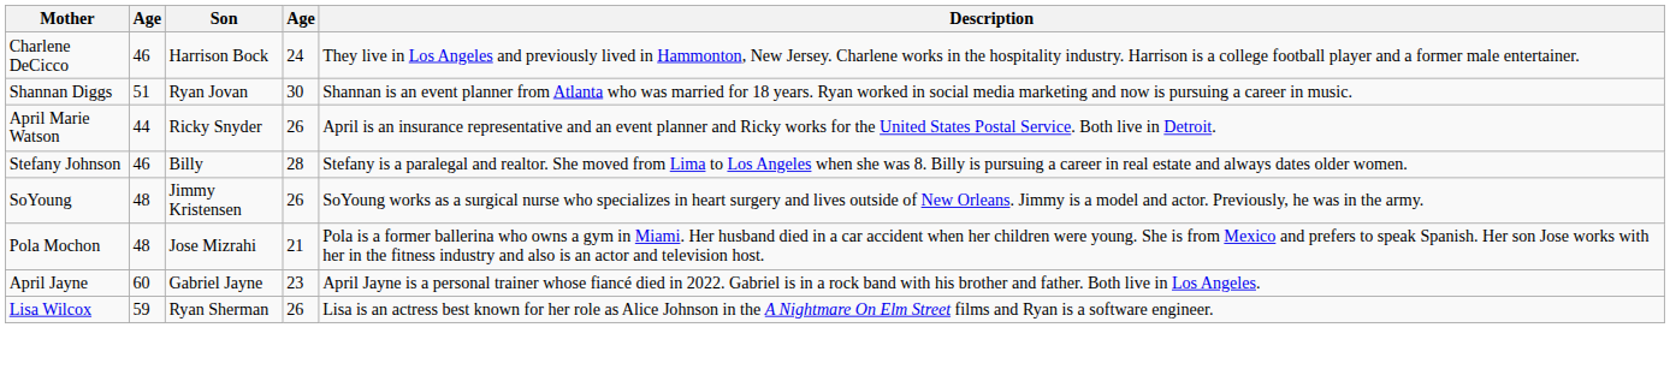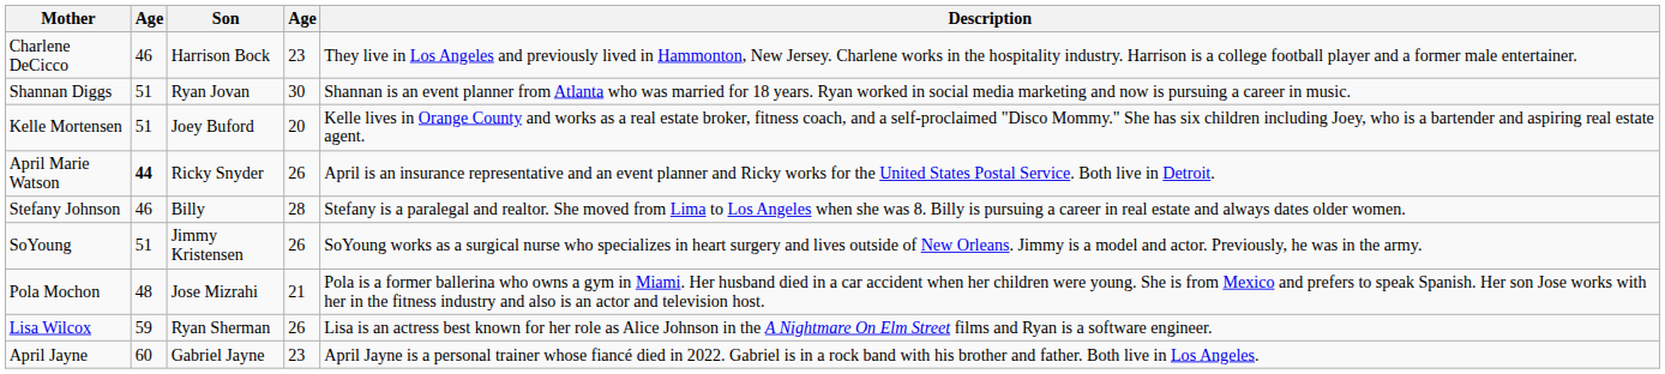Charlene DeCicco | column 4: 24 -> 23
+ row: Kelle Mortensen | 51 | Joey Buford | 20 | Kelle lives in Orange County and works as a real estate broker, fitness coach, and a self-proclaimed "Disco Mommy." She has six children including Joey, who is a bartender and aspiring real estate agent.
April Marie Watson | column 2: normal -> bold
SoYoung | column 2: 48 -> 51
rows swapped: April Jayne <-> Lisa Wilcox
